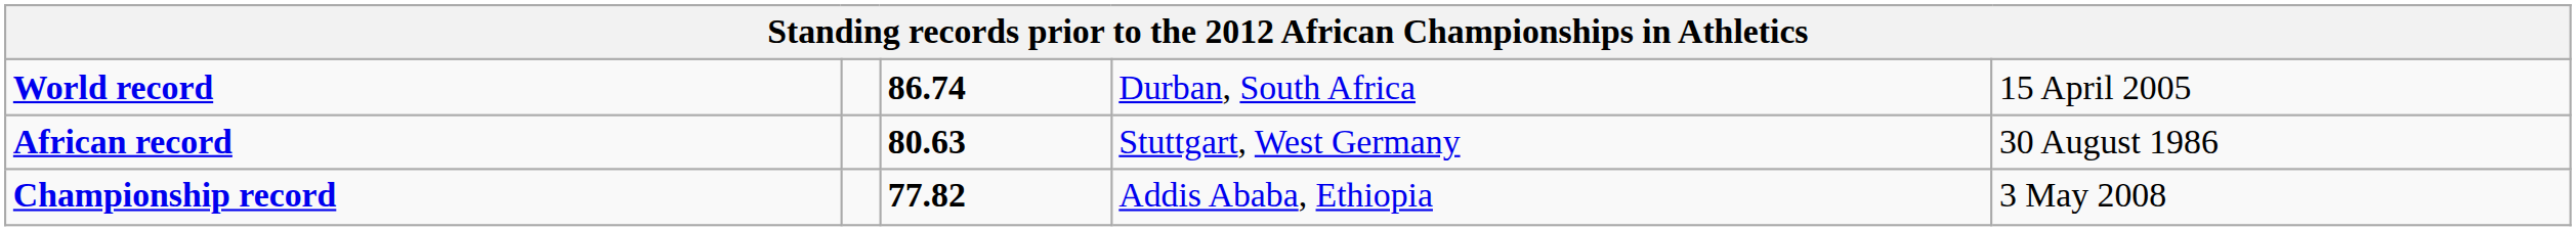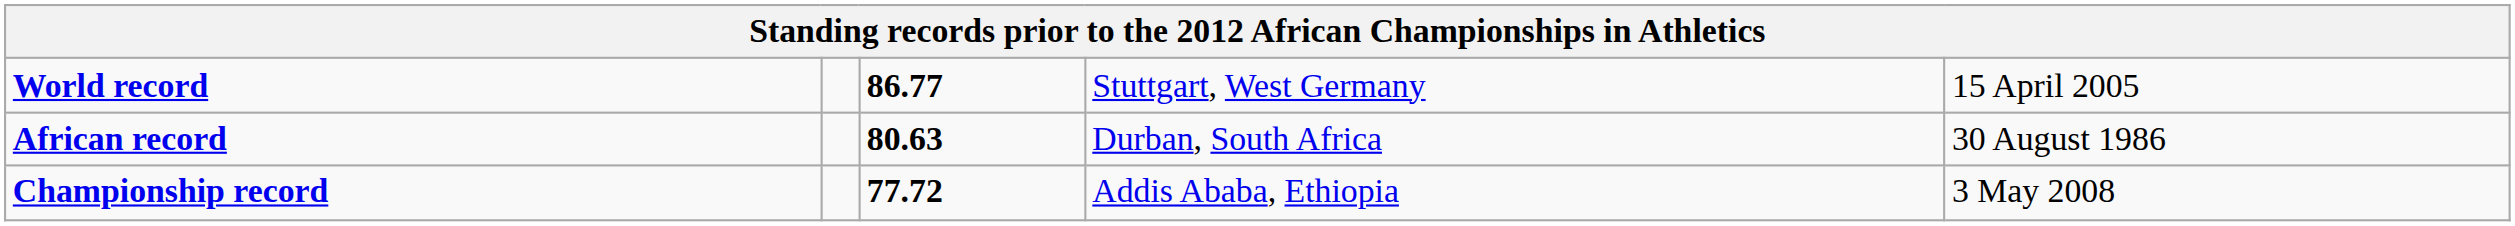World record | column 3: 86.74 -> 86.77
World record | column 4: Durban, South Africa -> Stuttgart, West Germany
African record | column 4: Stuttgart, West Germany -> Durban, South Africa
Championship record | column 3: 77.82 -> 77.72
